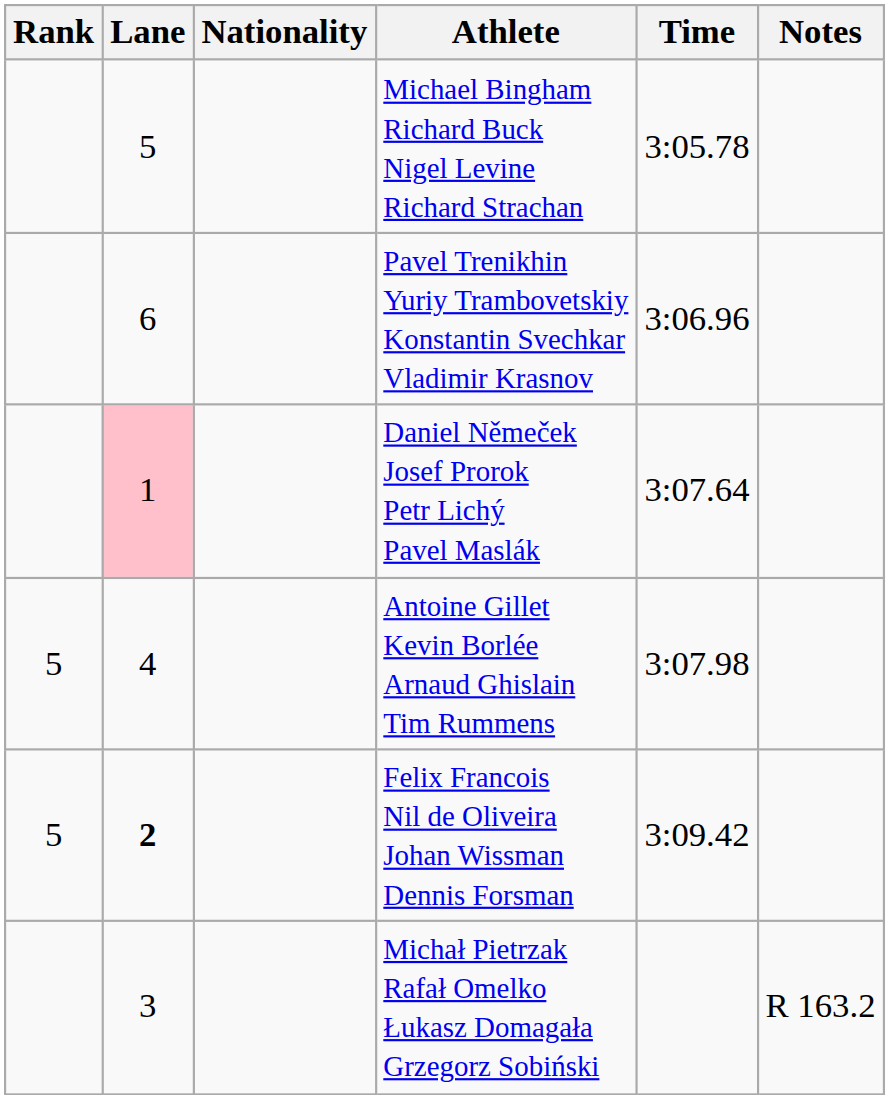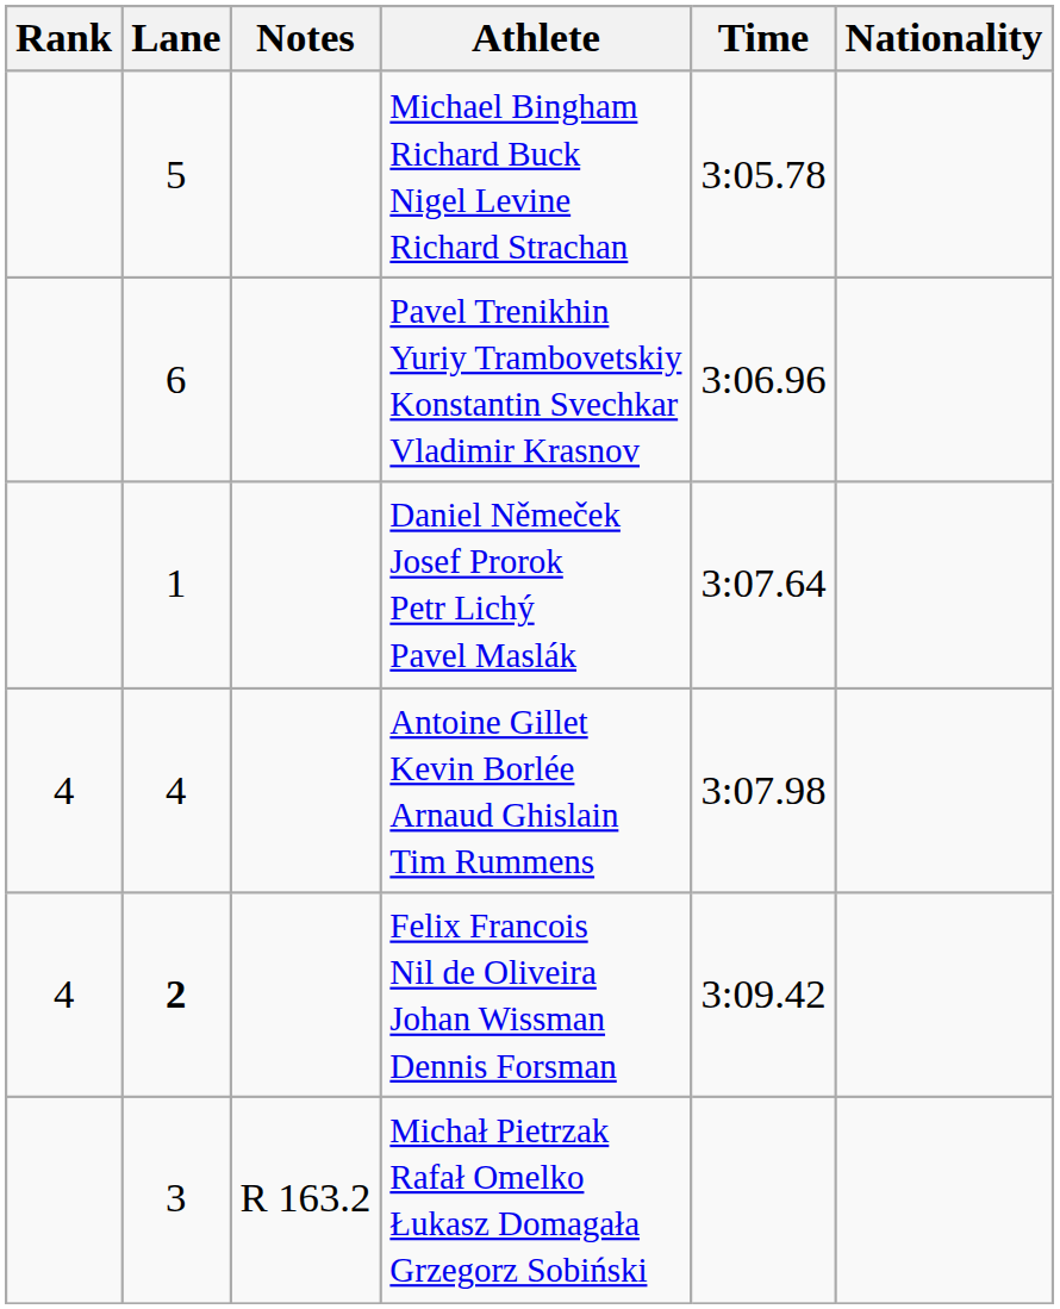columns swapped: Nationality <-> Notes
Daniel Němeček Josef Prorok Petr Lichý Pavel Maslák | Lane: pink background -> no background
Antoine Gillet Kevin Borlée Arnaud Ghislain Tim Rummens | Rank: 5 -> 4
Felix Francois Nil de Oliveira Johan Wissman Dennis Forsman | Rank: 5 -> 4
